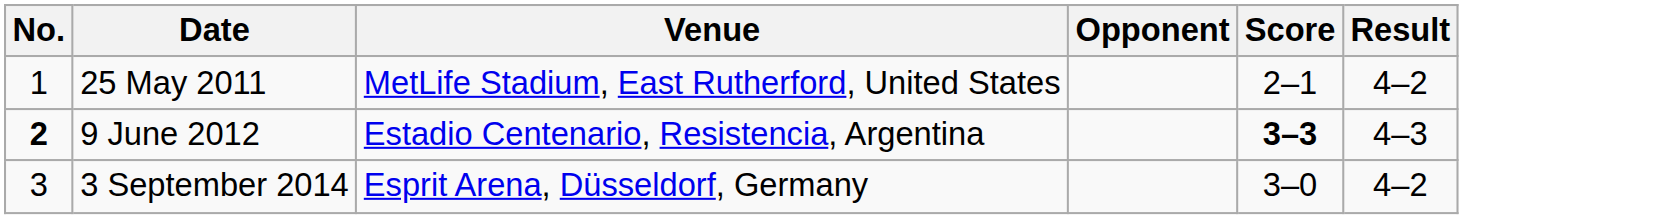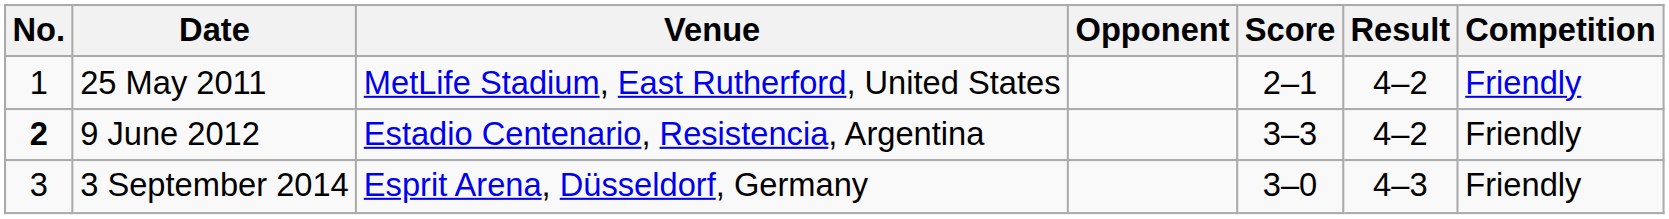+ column: Competition | Friendly | Friendly | Friendly
9 June 2012 | Score: bold -> normal
9 June 2012 | Result: 4–3 -> 4–2
3 September 2014 | Result: 4–2 -> 4–3
